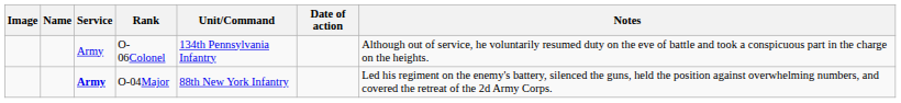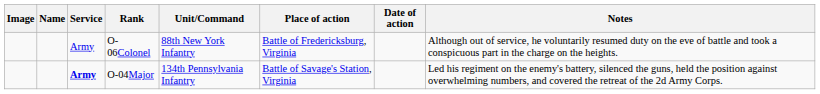+ column: Place of action | Battle of Fredericksburg, Virginia | Battle of Savage's Station, Virginia
O-06Colonel | Unit/Command: 134th Pennsylvania Infantry -> 88th New York Infantry
O-04Major | Unit/Command: 88th New York Infantry -> 134th Pennsylvania Infantry
